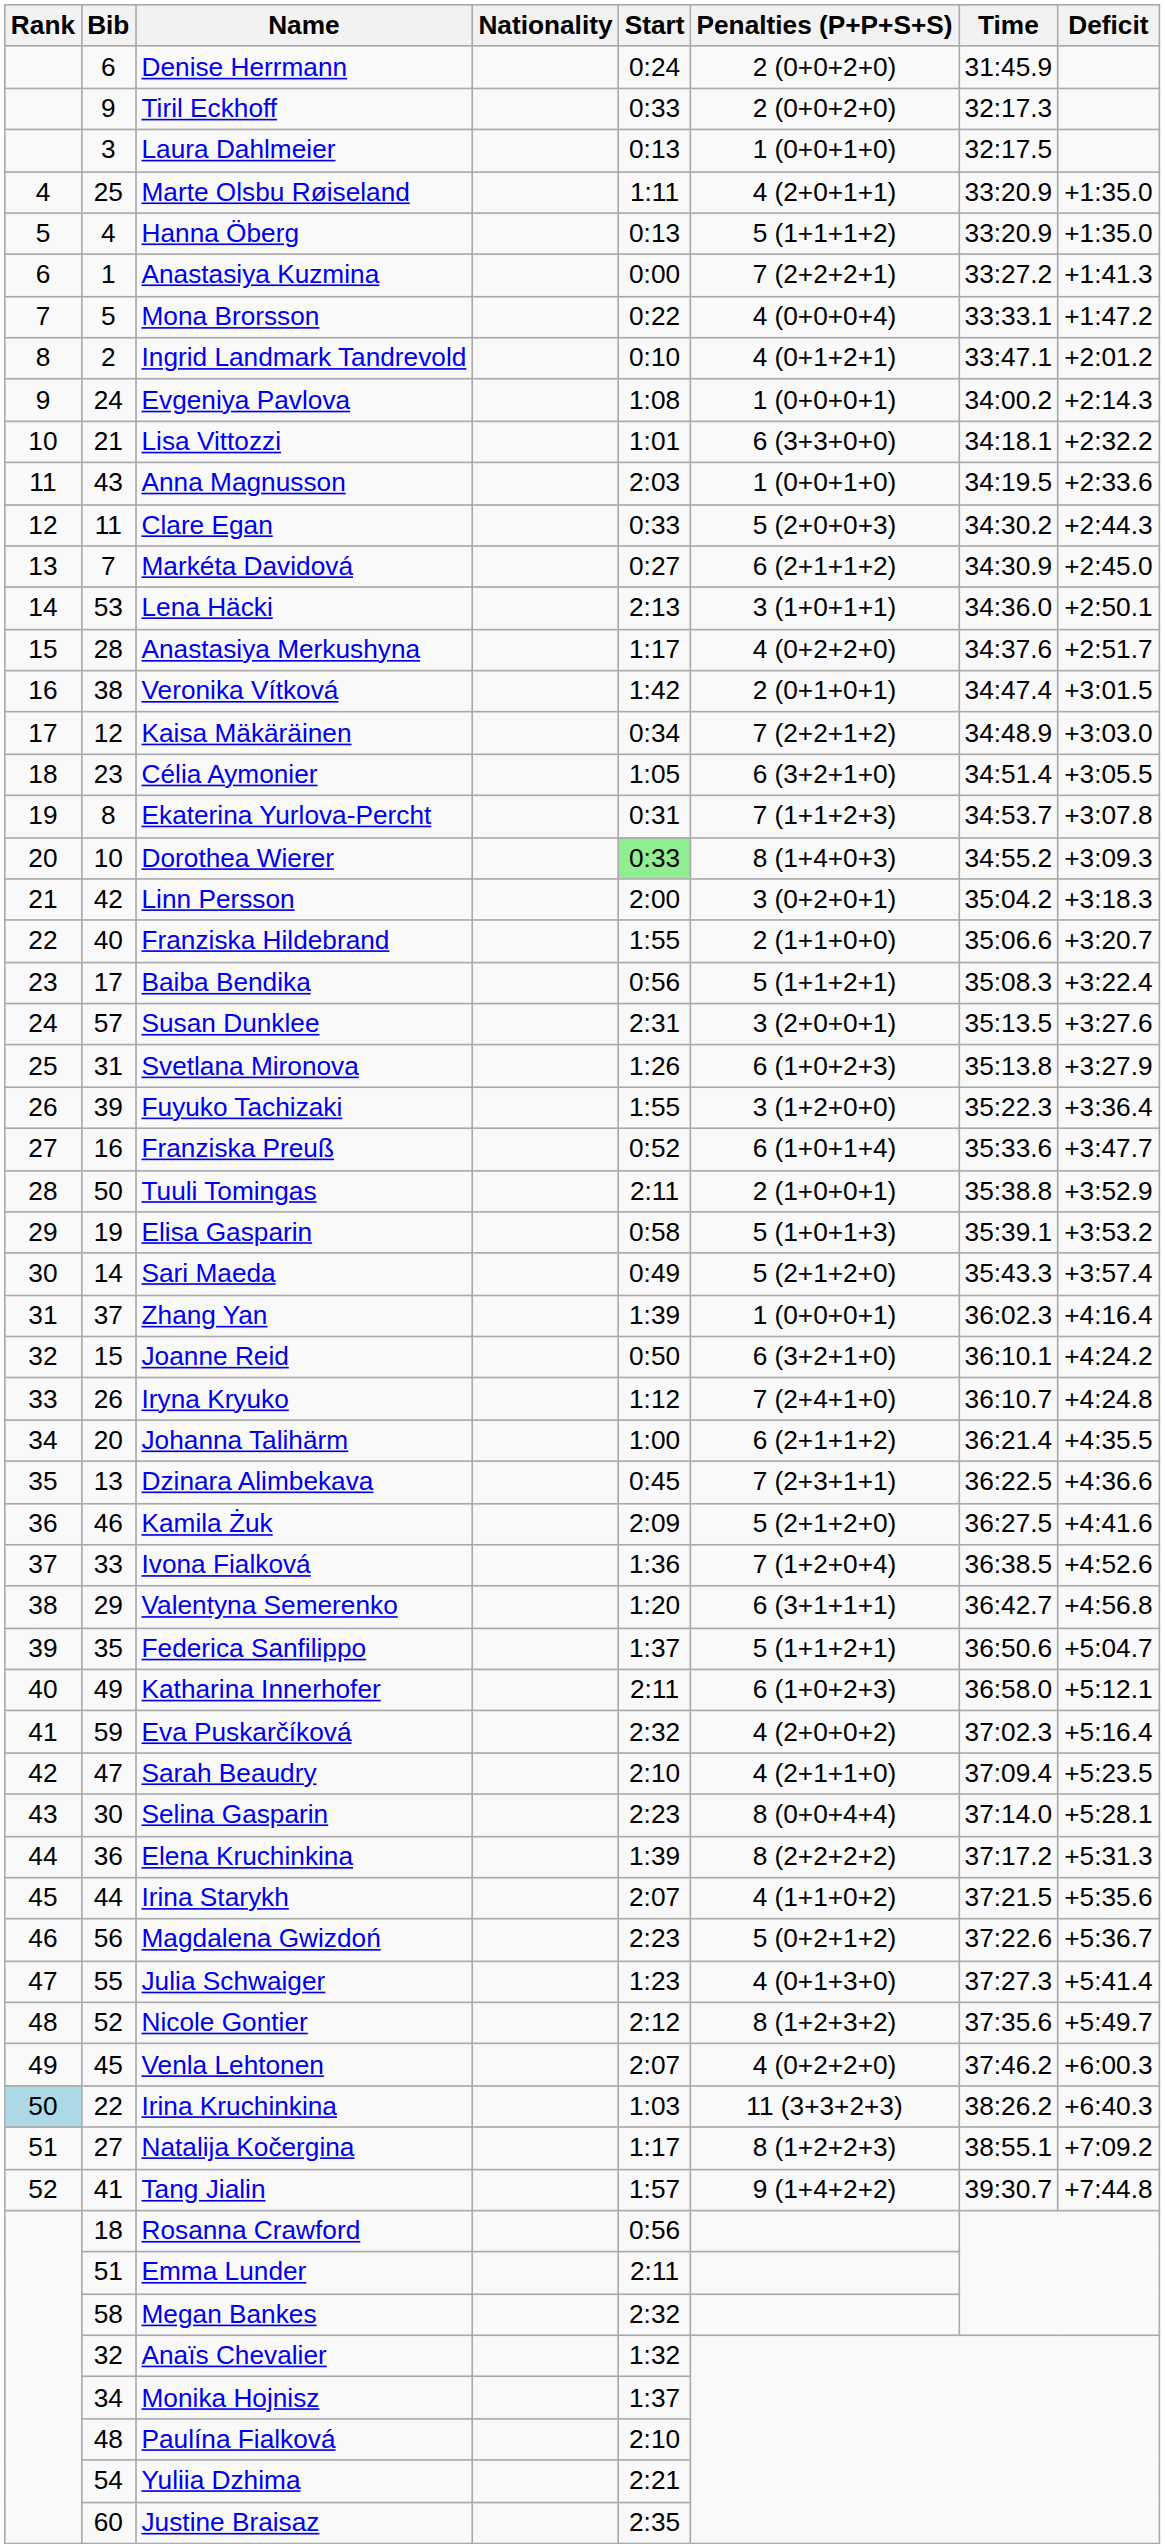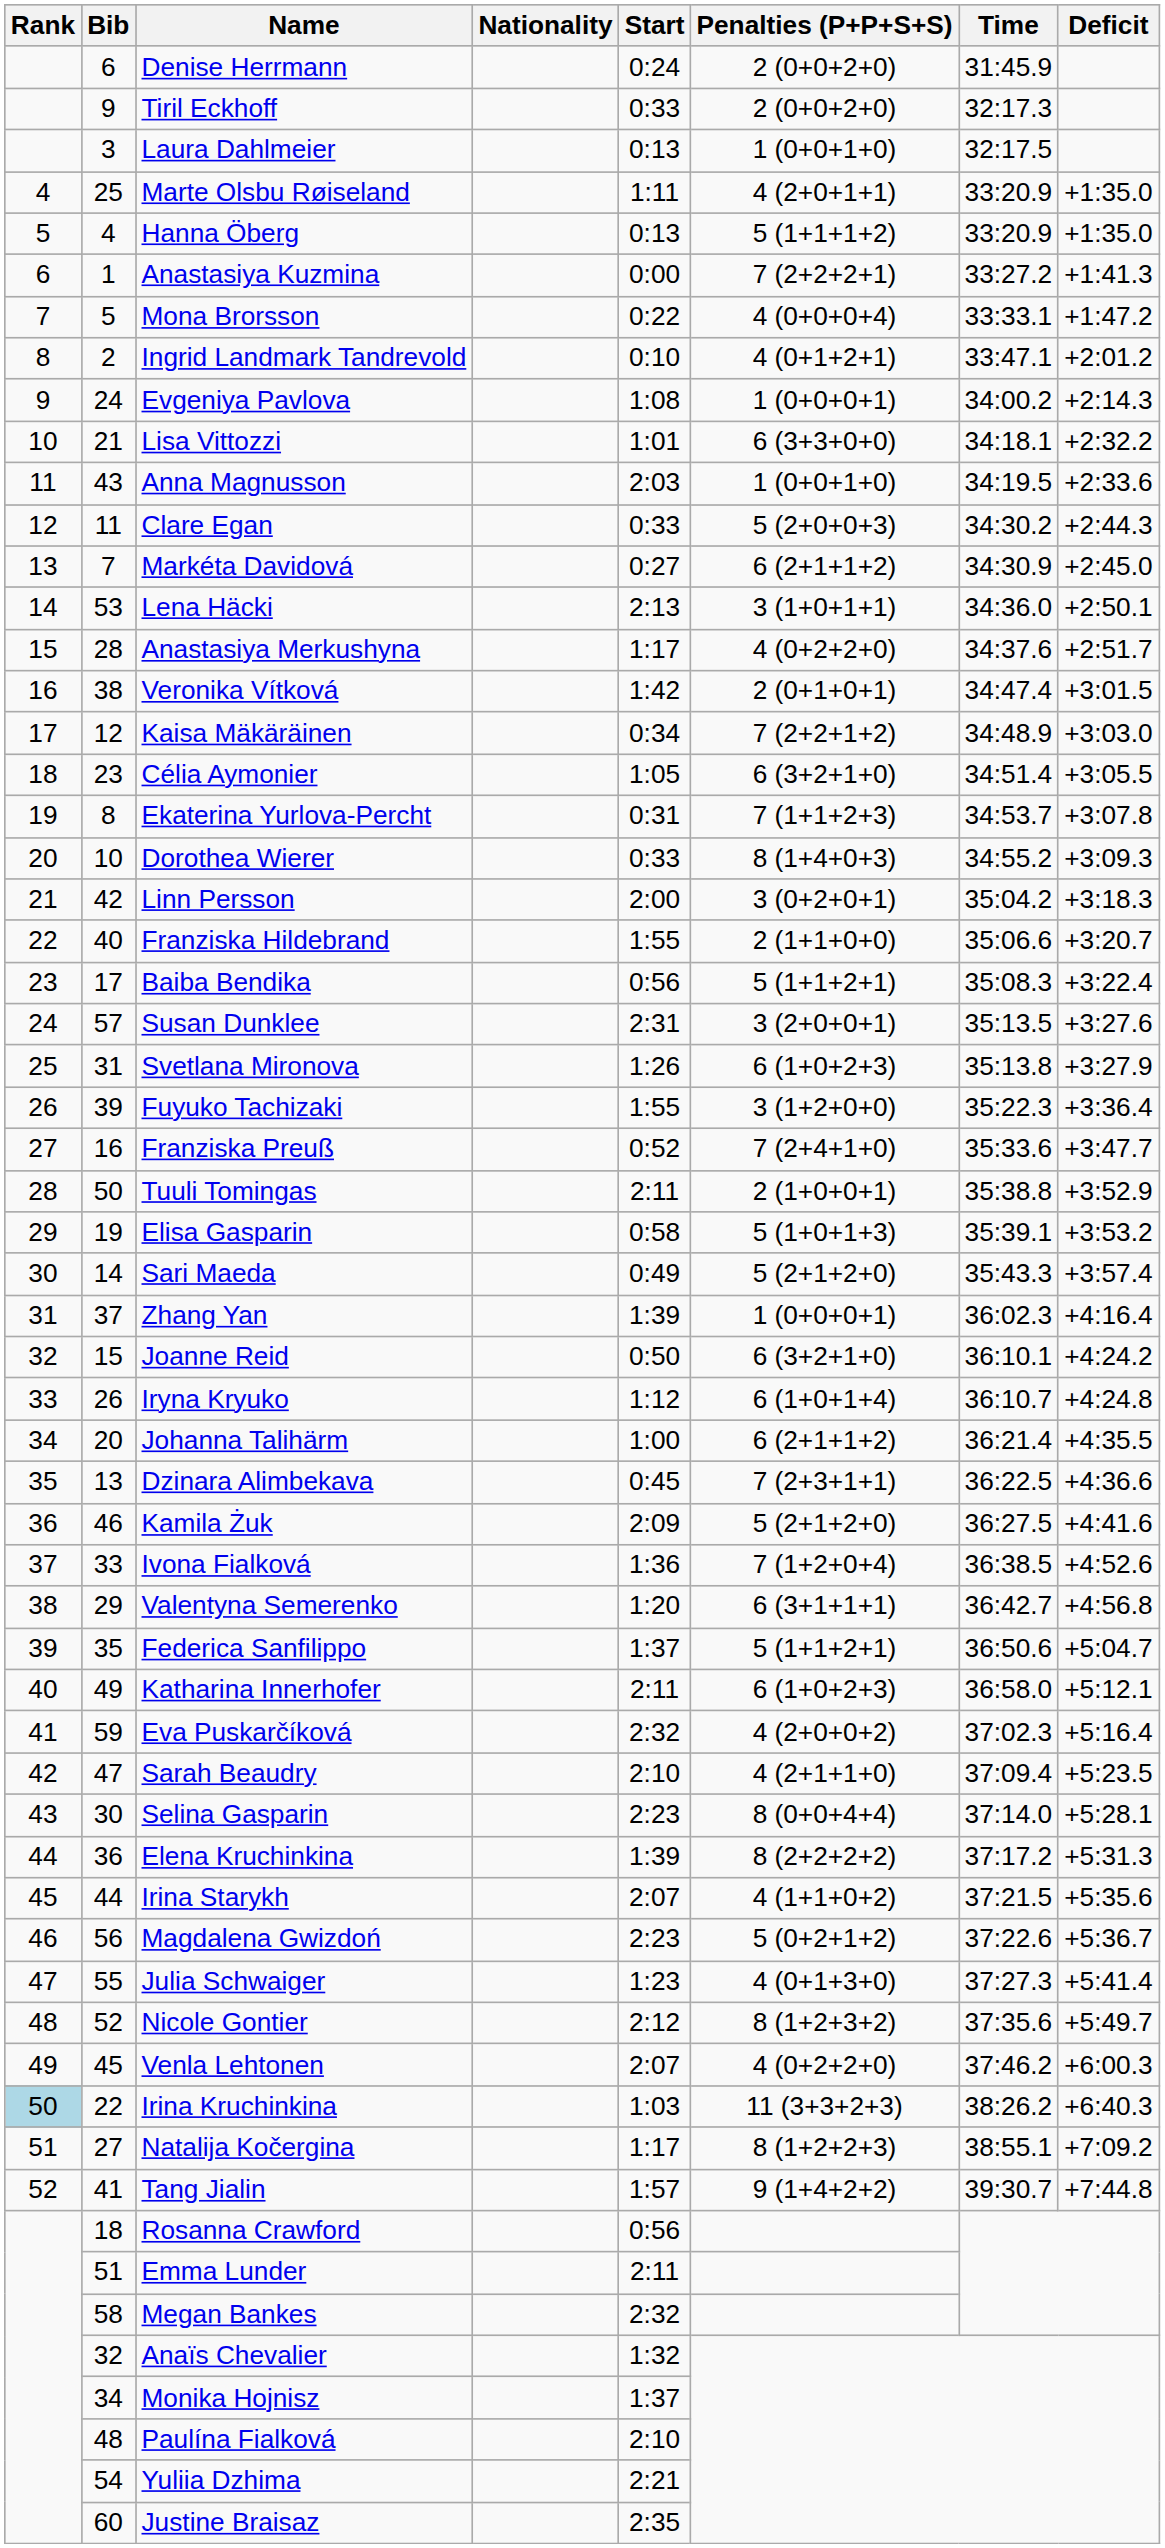Dorothea Wierer | Start: lightgreen background -> no background
Franziska Preuß | Penalties (P+P+S+S): 6 (1+0+1+4) -> 7 (2+4+1+0)
Iryna Kryuko | Penalties (P+P+S+S): 7 (2+4+1+0) -> 6 (1+0+1+4)
